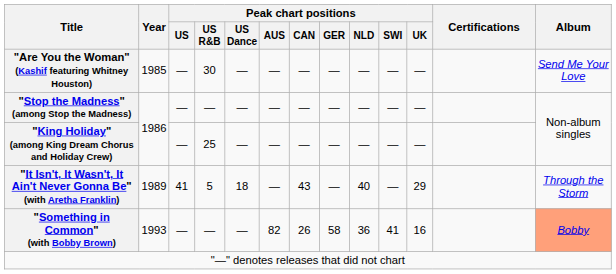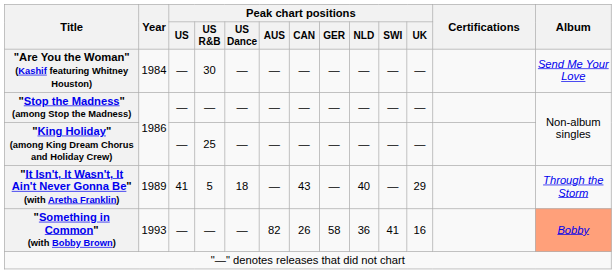"Are You the Woman" (Kashif featuring Whitney Houston) | Year: 1985 -> 1984
